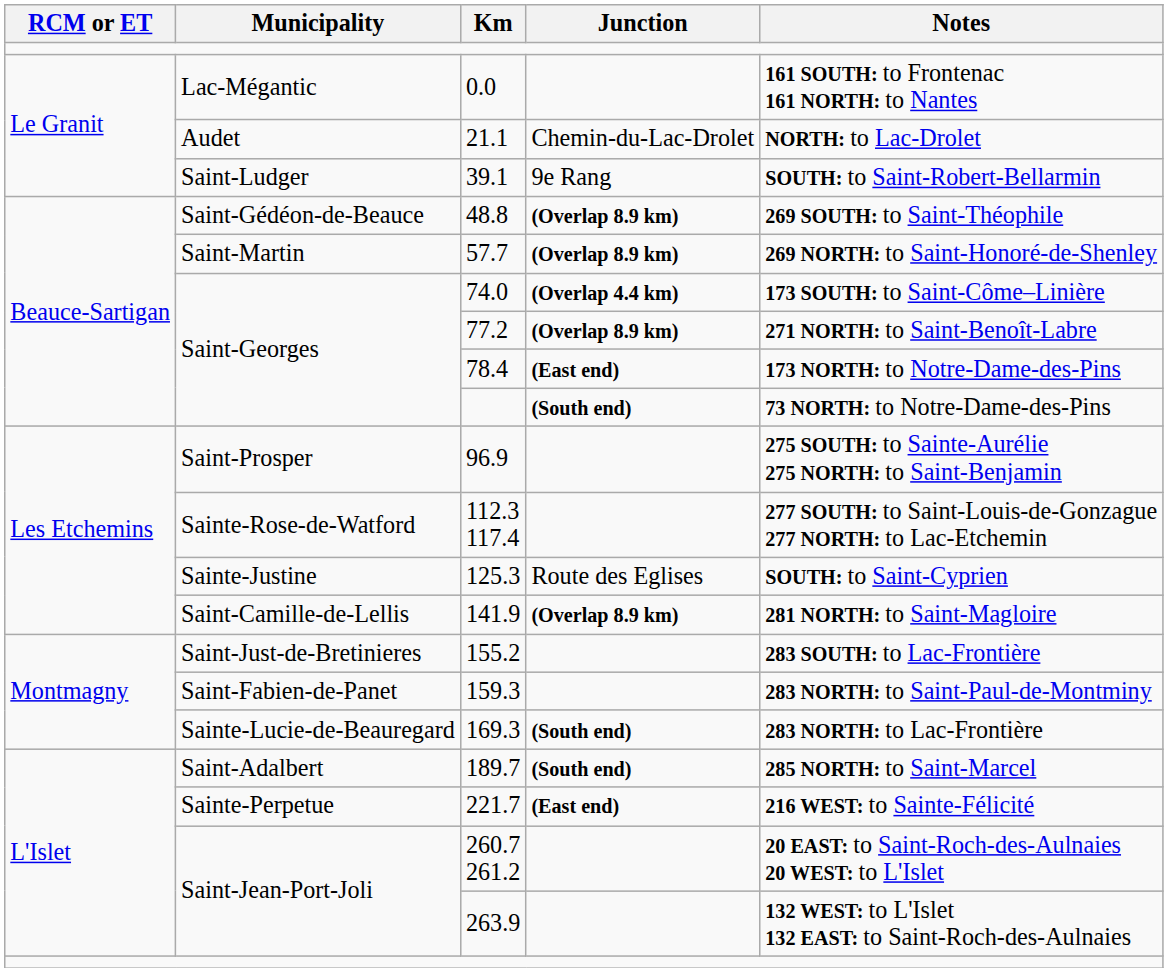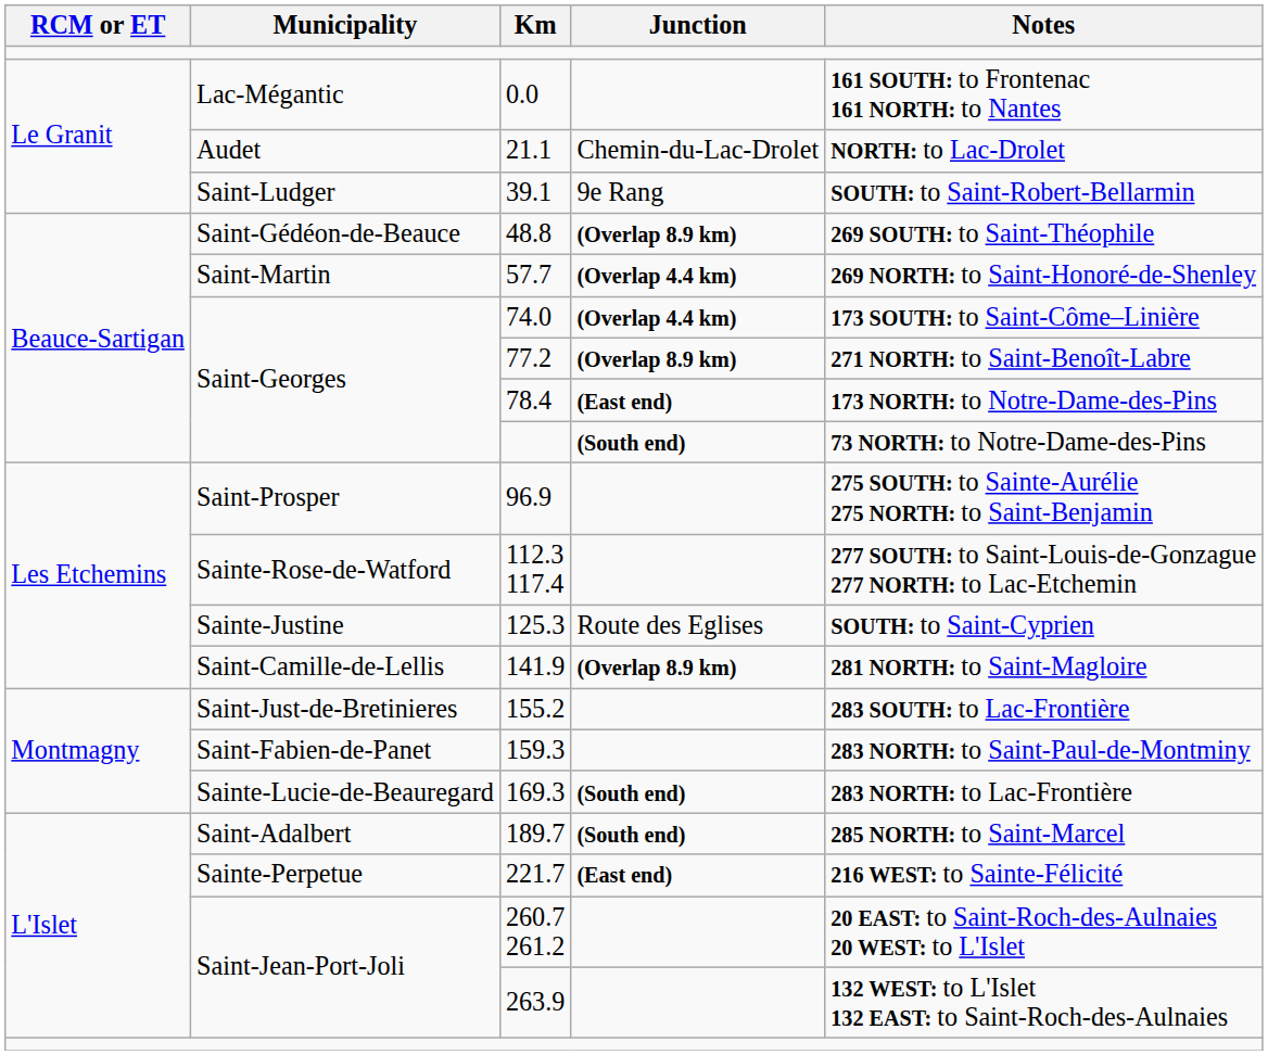57.7 | Junction: (Overlap 8.9 km) -> (Overlap 4.4 km)
